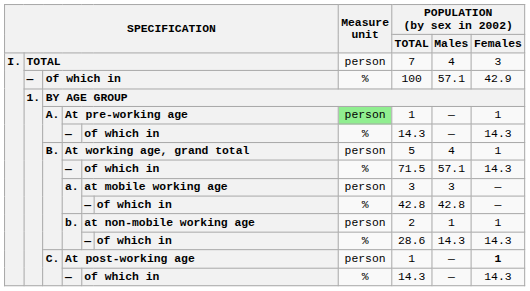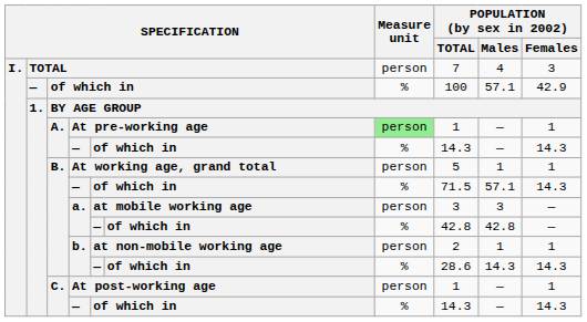At working age, grand total | POPULATION (by sex in 2002) / Males: 4 -> 1
At post-working age | POPULATION (by sex in 2002) / Females: bold -> normal
